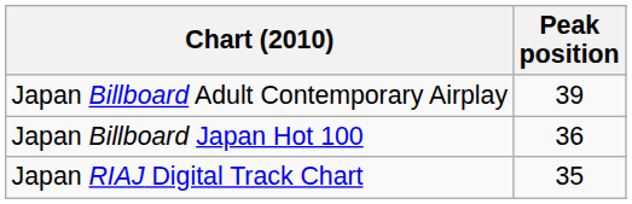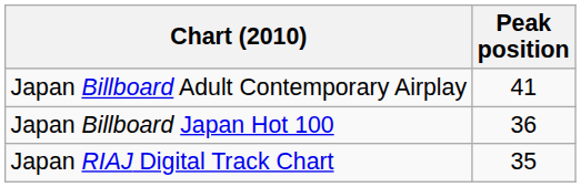Japan Billboard Adult Contemporary Airplay | Peak position: 39 -> 41
